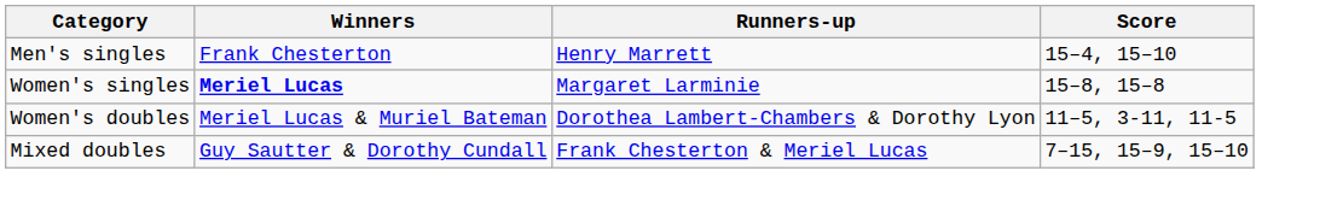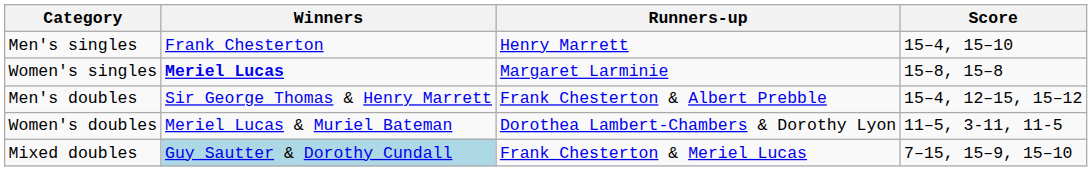+ row: Men's doubles | Sir George Thomas & Henry Marrett | Frank Chesterton & Albert Prebble | 15–4, 12–15, 15–12
Mixed doubles | Winners: no background -> lightblue background
